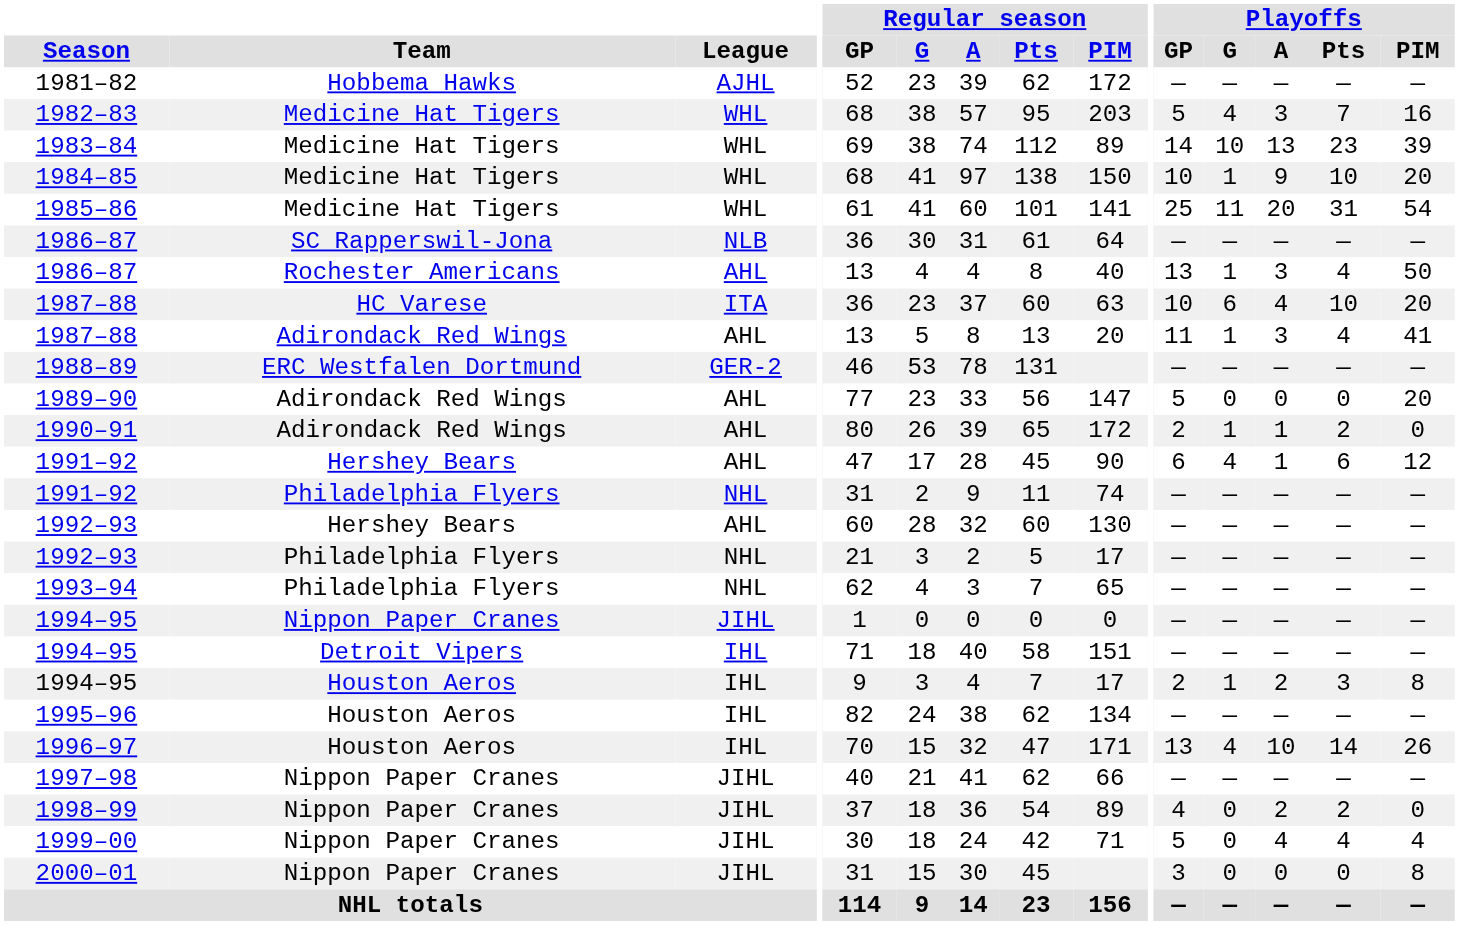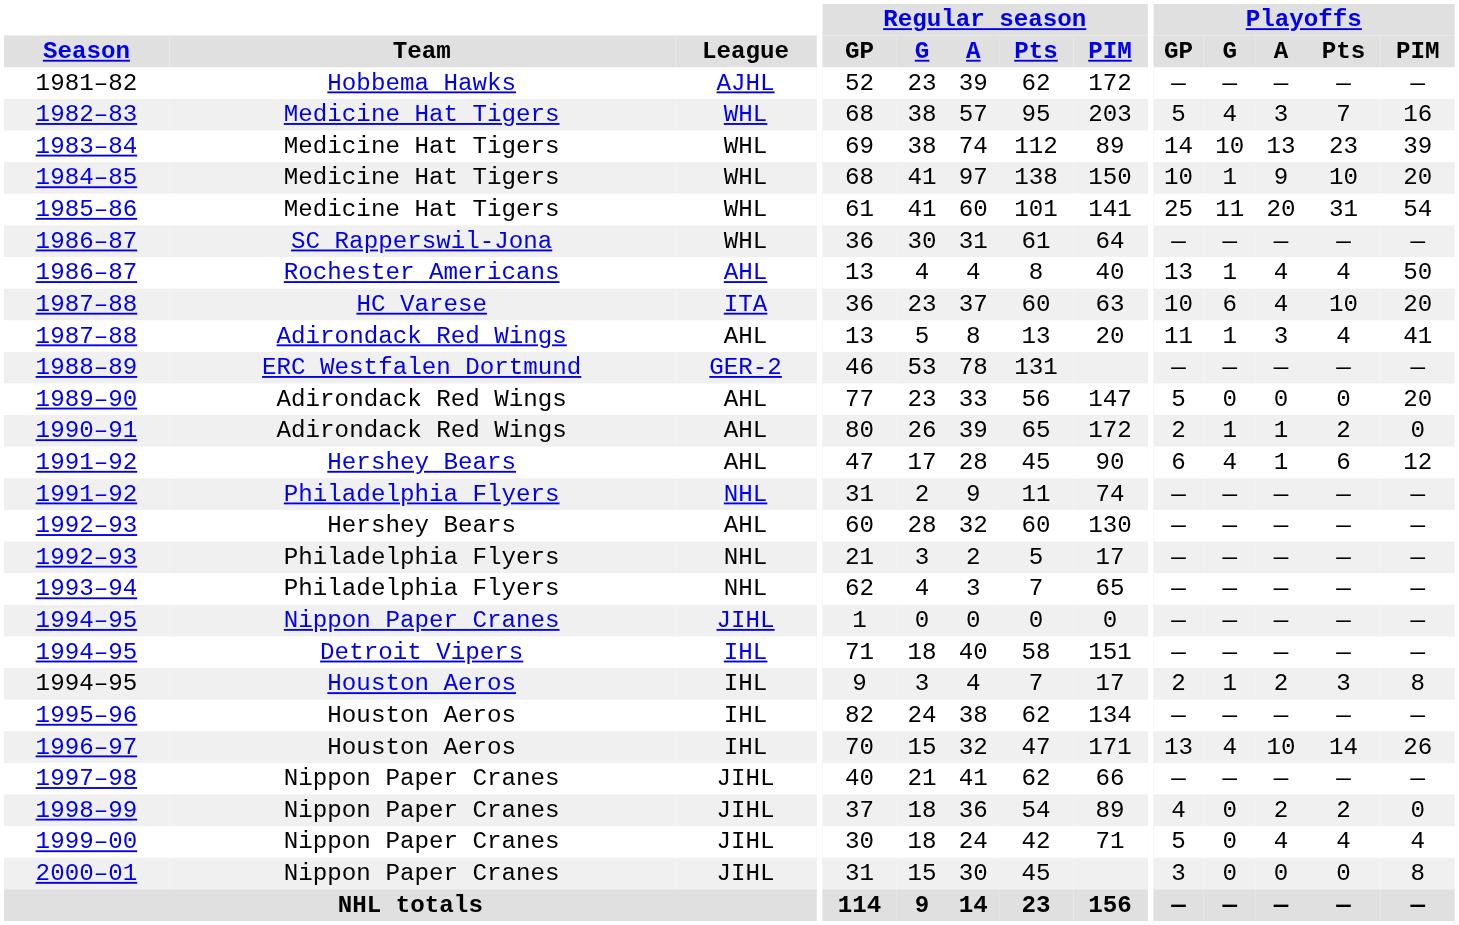1986–87 / SC Rapperswil-Jona | League: NLB -> WHL
1986–87 / Rochester Americans | Playoffs / A: 3 -> 4
